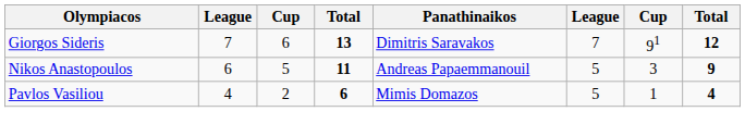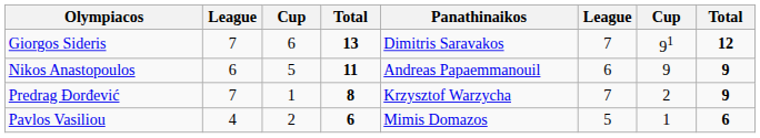Nikos Anastopoulos | column 6: 5 -> 6
Nikos Anastopoulos | column 7: 3 -> 9
+ row: Predrag Đorđević | 7 | 1 | 8 | Krzysztof Warzycha | 7 | 2 | 9
Pavlos Vasiliou | column 8: 4 -> 6
